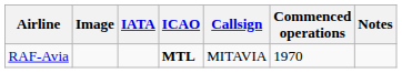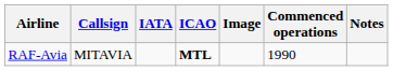columns swapped: Image <-> Callsign
RAF-Avia | Commenced operations: 1970 -> 1990
